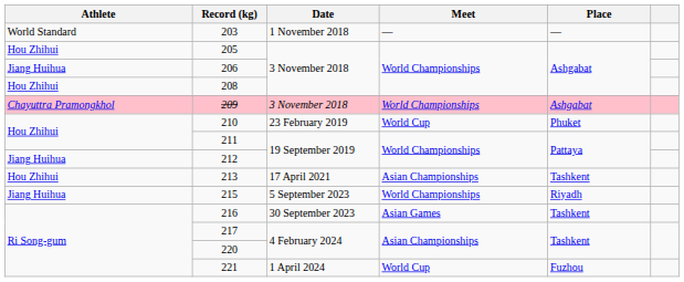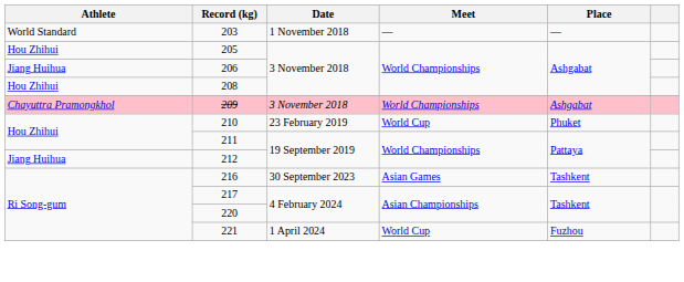- row: Hou Zhihui | 213 | 17 April 2021 | Asian Championships | Tashkent
- row: Jiang Huihua | 215 | 5 September 2023 | World Championships | Riyadh
